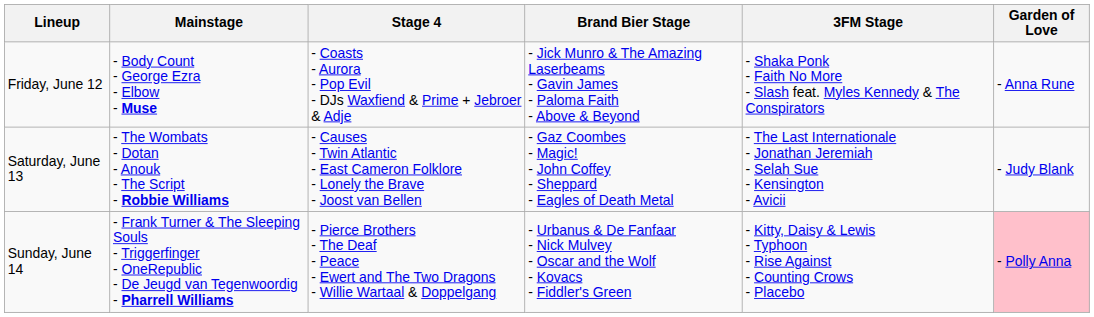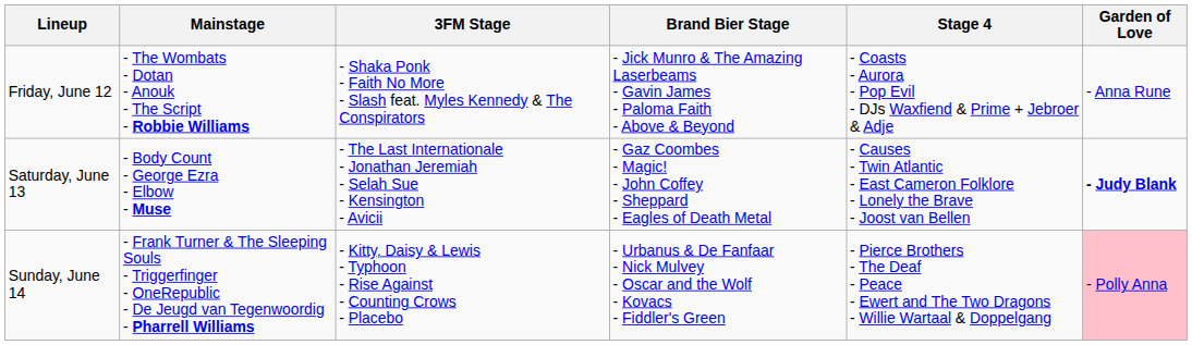columns swapped: 3FM Stage <-> Stage 4
Friday, June 12 | Mainstage: - Body Count - George Ezra - Elbow - Muse -> - The Wombats - Dotan - Anouk - The Script - Robbie Williams
Saturday, June 13 | Mainstage: - The Wombats - Dotan - Anouk - The Script - Robbie Williams -> - Body Count - George Ezra - Elbow - Muse
Saturday, June 13 | Garden of Love: normal -> bold
